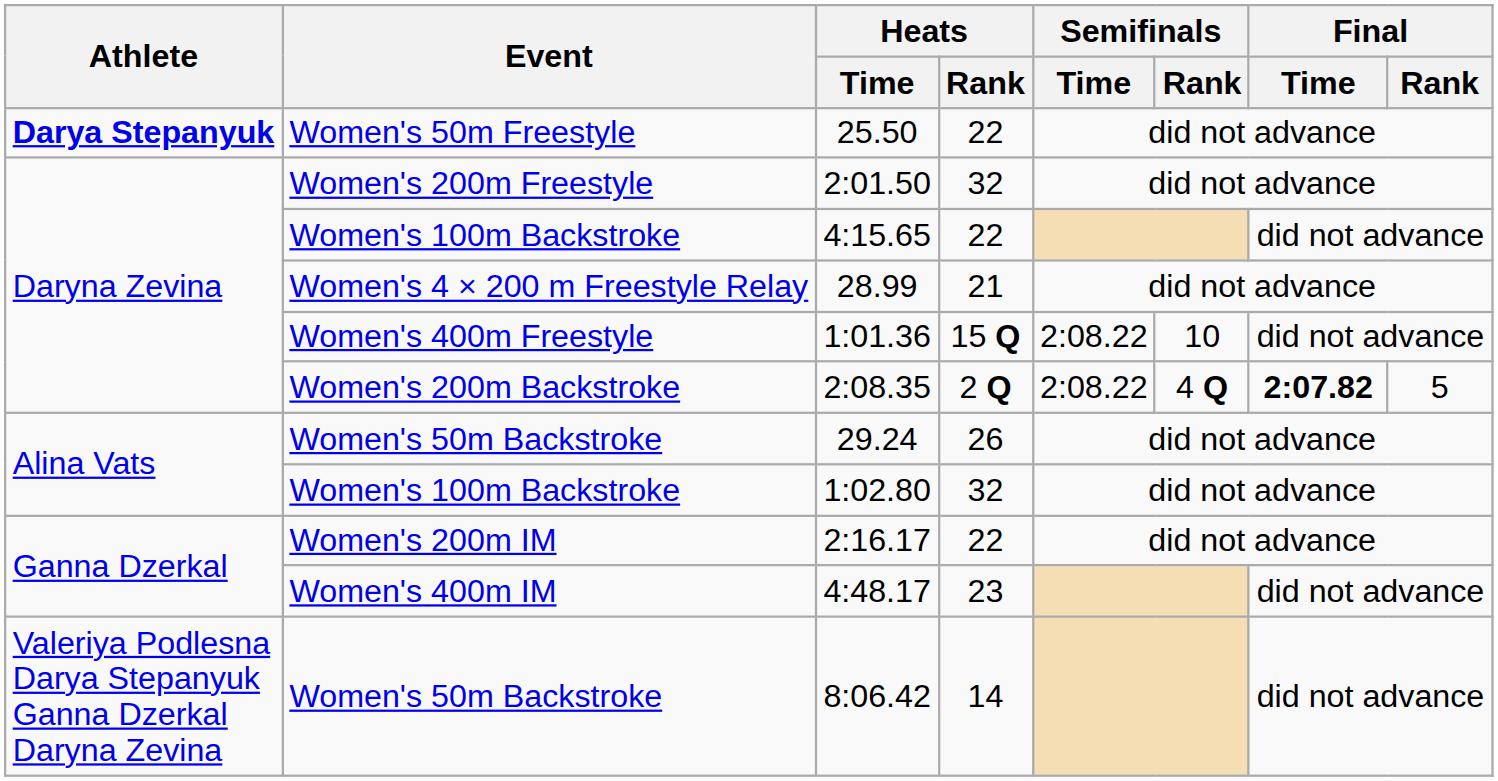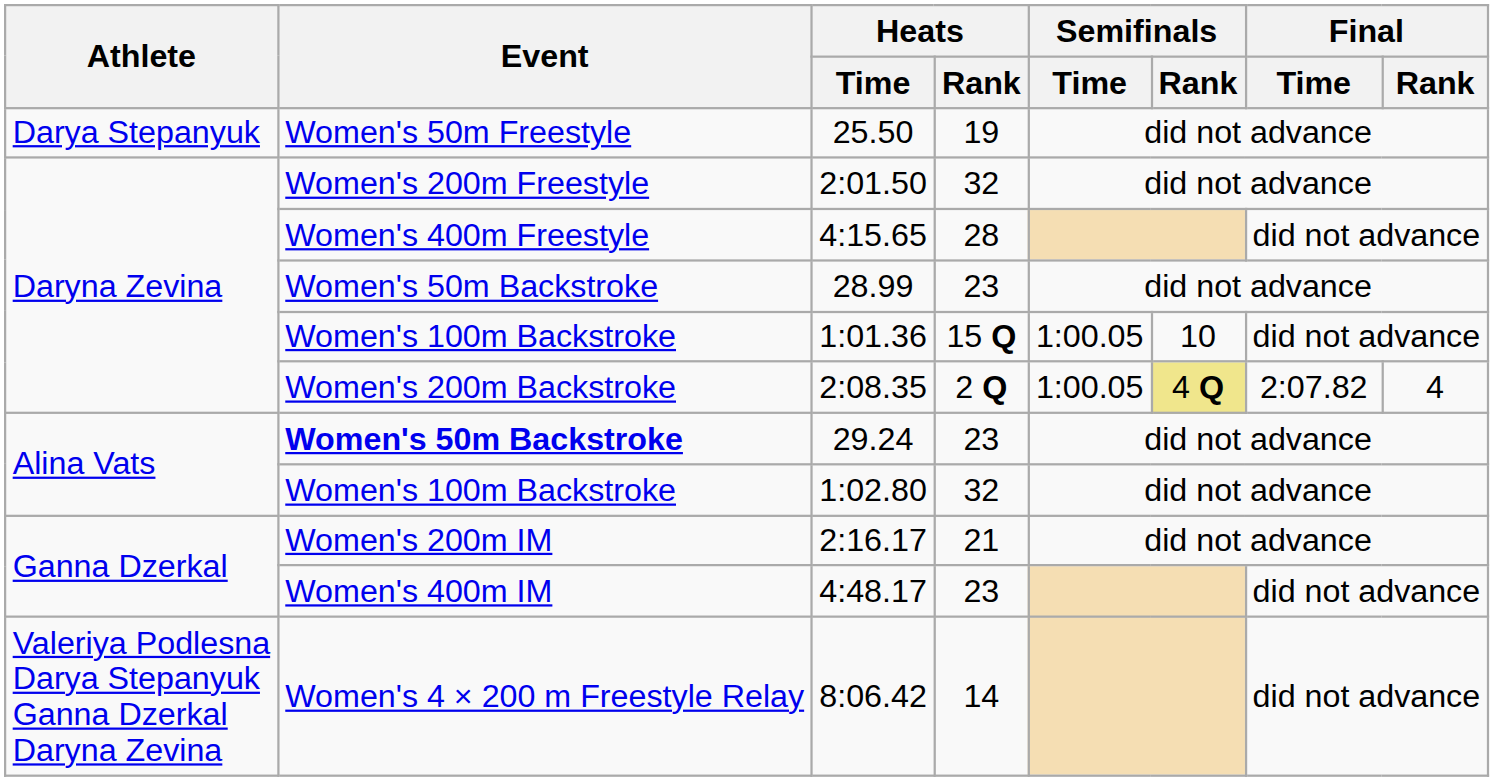25.50 | Athlete: bold -> normal
25.50 | Heats / Rank: 22 -> 19
4:15.65 | Event: Women's 100m Backstroke -> Women's 400m Freestyle
4:15.65 | Heats / Rank: 22 -> 28
28.99 | Event: Women's 4 × 200 m Freestyle Relay -> Women's 50m Backstroke
28.99 | Heats / Rank: 21 -> 23
1:01.36 | Event: Women's 400m Freestyle -> Women's 100m Backstroke
1:01.36 | Semifinals / Time: 2:08.22 -> 1:00.05
2:08.35 | Semifinals / Time: 2:08.22 -> 1:00.05
2:08.35 | Semifinals / Rank: no background -> khaki background
2:08.35 | Final / Time: bold -> normal
2:08.35 | Final / Rank: 5 -> 4
29.24 | Event: normal -> bold
29.24 | Heats / Rank: 26 -> 23
2:16.17 | Heats / Rank: 22 -> 21
8:06.42 | Event: Women's 50m Backstroke -> Women's 4 × 200 m Freestyle Relay
